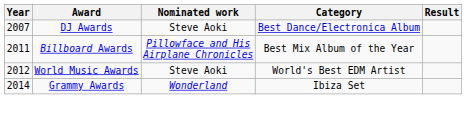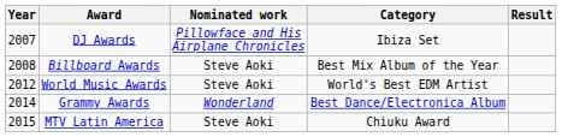DJ Awards | Nominated work: Steve Aoki -> Pillowface and His Airplane Chronicles
DJ Awards | Category: Best Dance/Electronica Album -> Ibiza Set
Billboard Awards | Year: 2011 -> 2008
Billboard Awards | Nominated work: Pillowface and His Airplane Chronicles -> Steve Aoki
Grammy Awards | Category: Ibiza Set -> Best Dance/Electronica Album
+ row: 2015 | MTV Latin America | Steve Aoki | Chiuku Award
